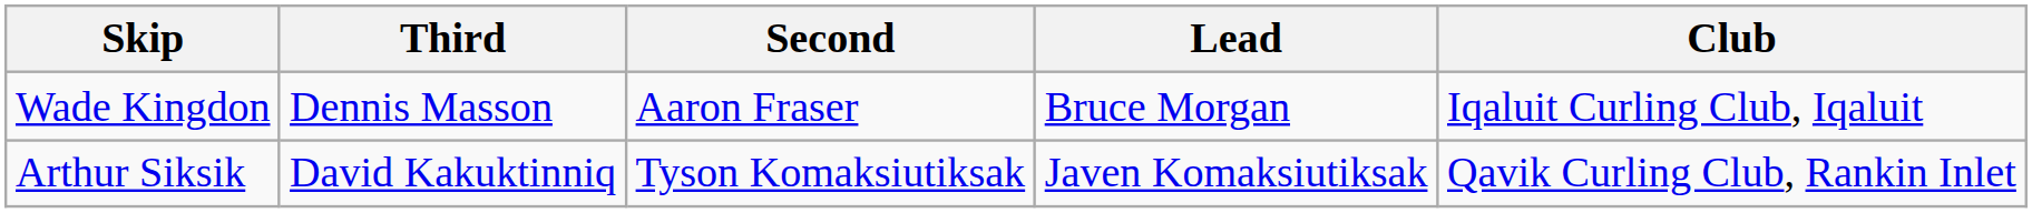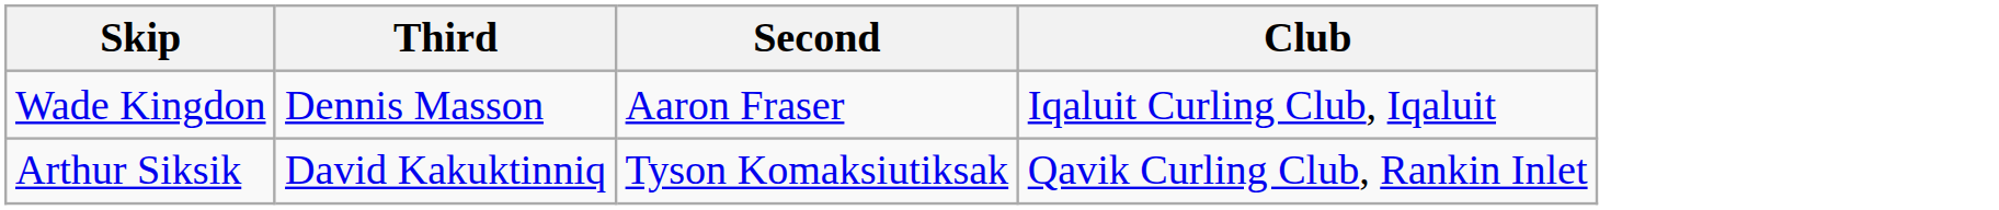- column: Lead | Bruce Morgan | Javen Komaksiutiksak
